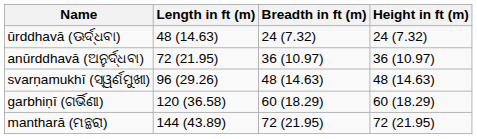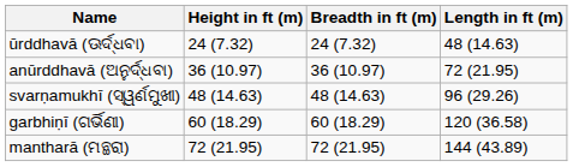columns swapped: Length in ft (m) <-> Height in ft (m)
